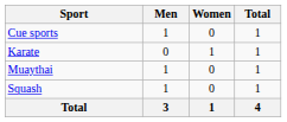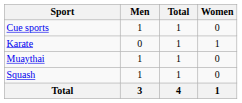columns swapped: Women <-> Total
